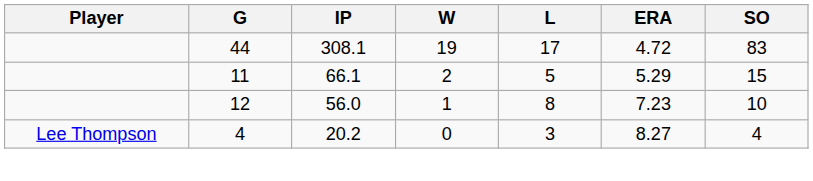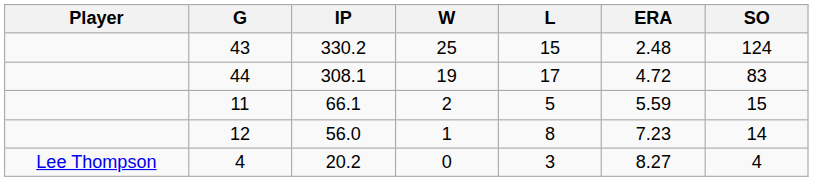+ row: 43 | 330.2 | 25 | 15 | 2.48 | 124
11 | ERA: 5.29 -> 5.59
12 | SO: 10 -> 14
